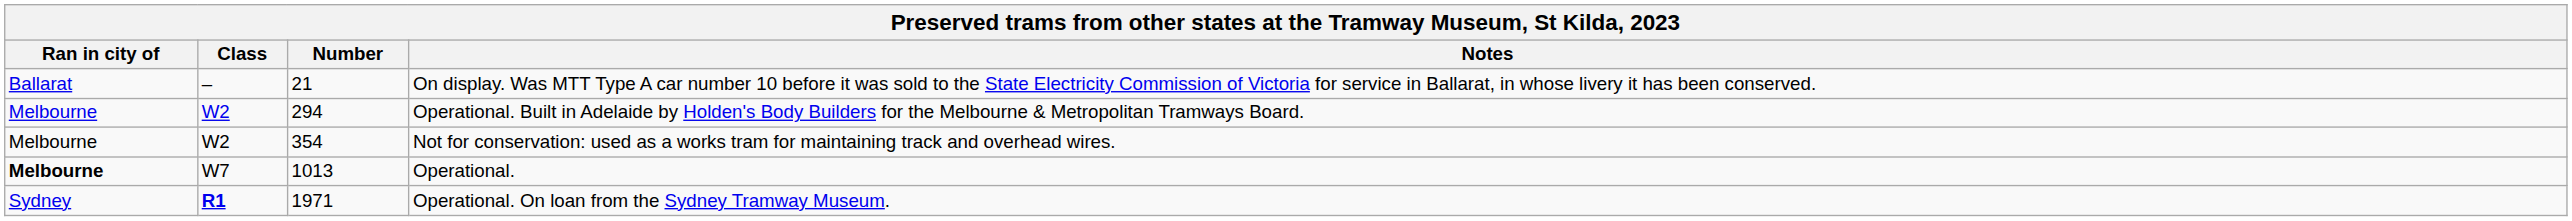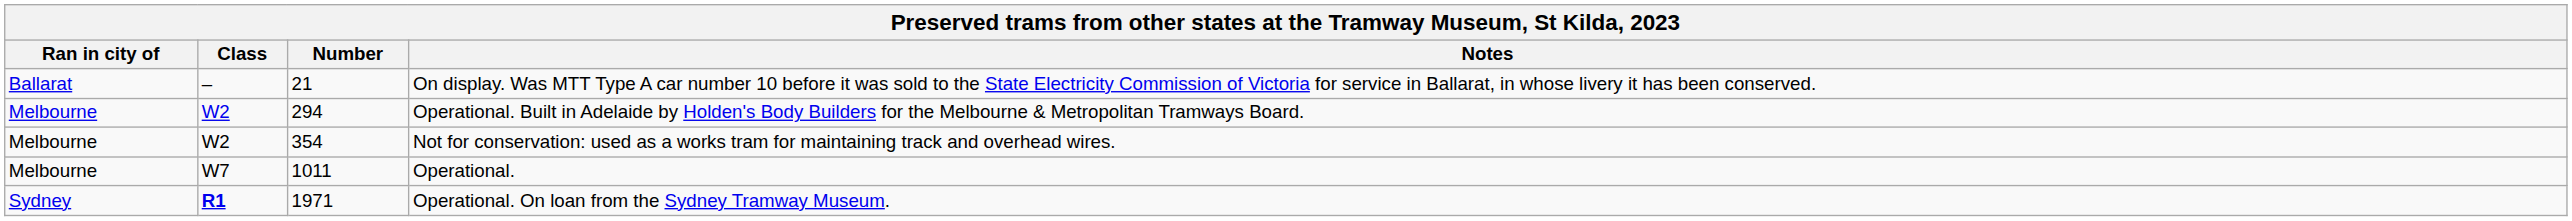Operational. | Ran in city of: bold -> normal
Operational. | Number: 1013 -> 1011
